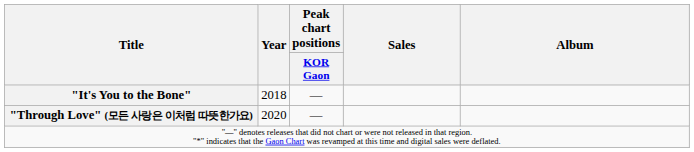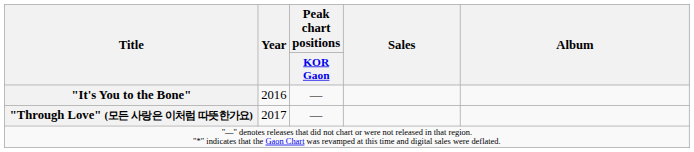"It's You to the Bone" | Year: 2018 -> 2016
"Through Love" (모든 사랑은 이처럼 따뜻한가요) | Year: 2020 -> 2017
